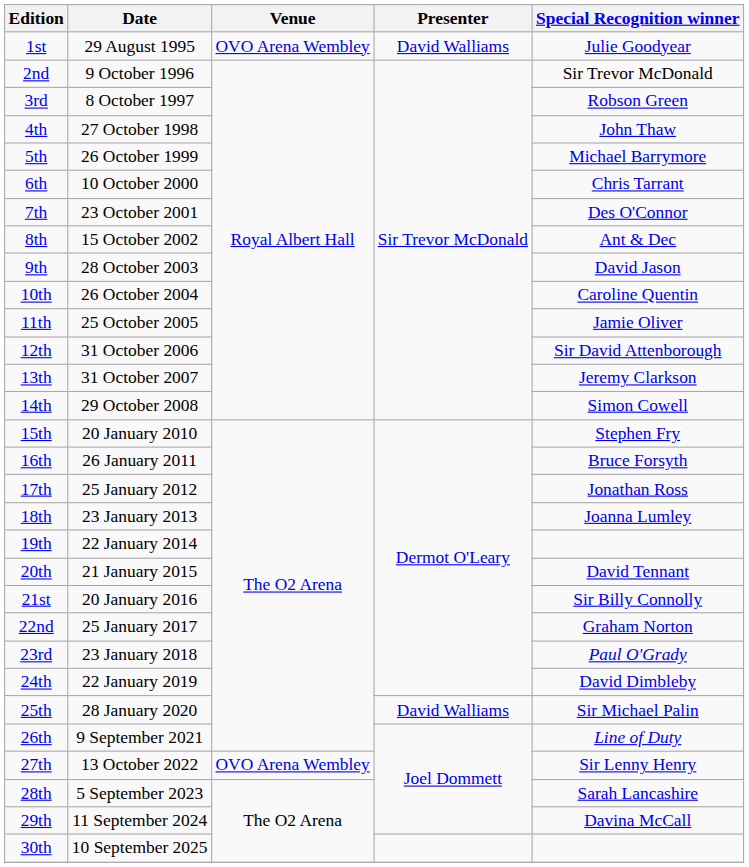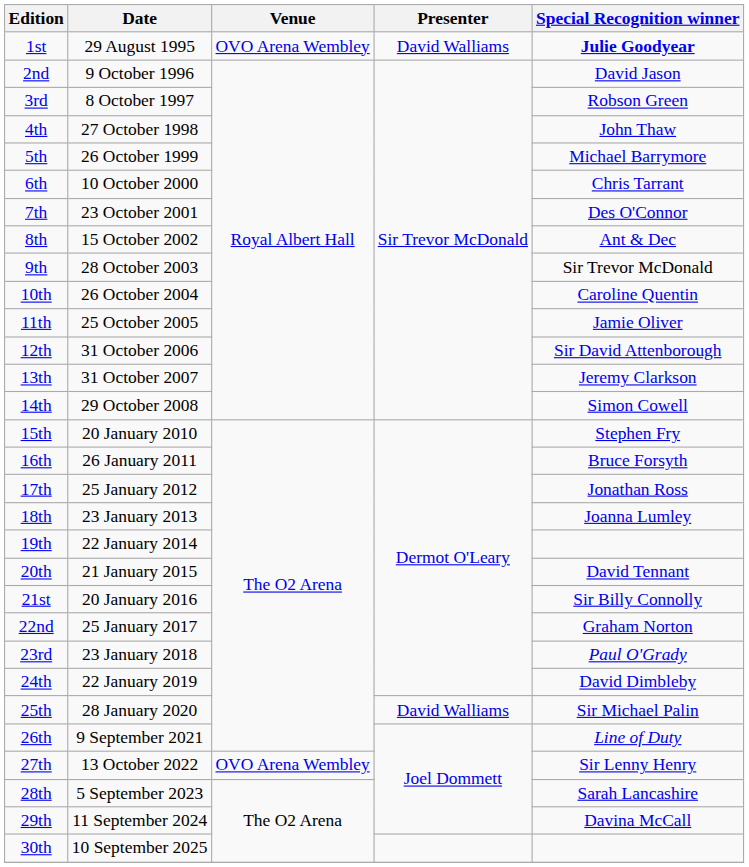1st | Special Recognition winner: normal -> bold
2nd | Special Recognition winner: Sir Trevor McDonald -> David Jason
9th | Special Recognition winner: David Jason -> Sir Trevor McDonald
